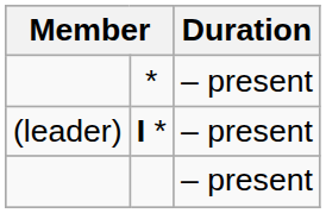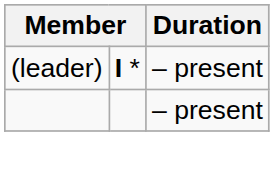- row: * | – present
